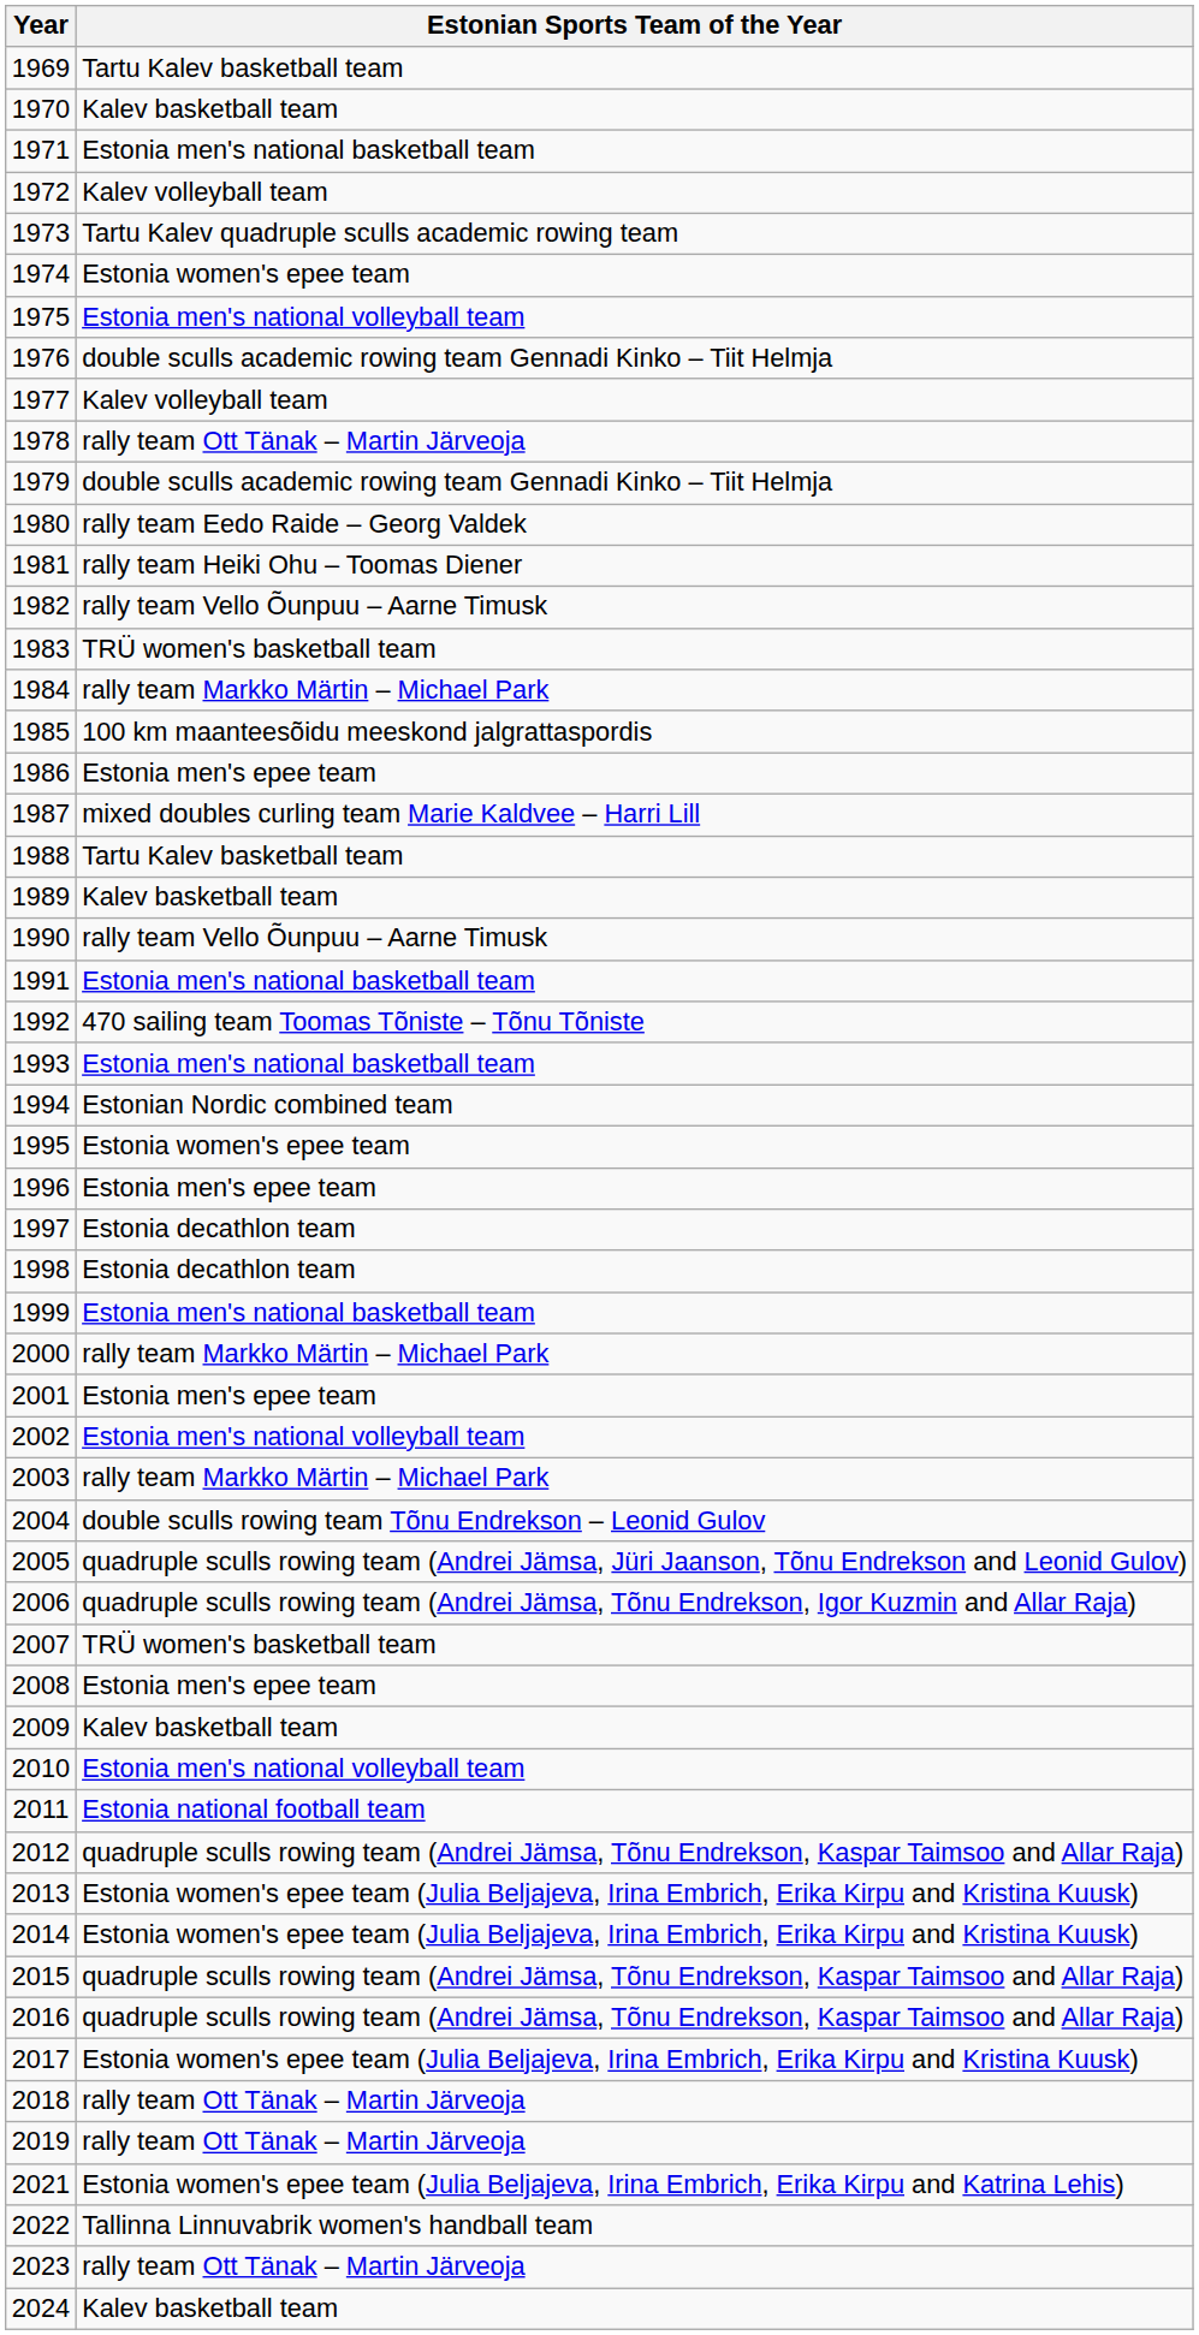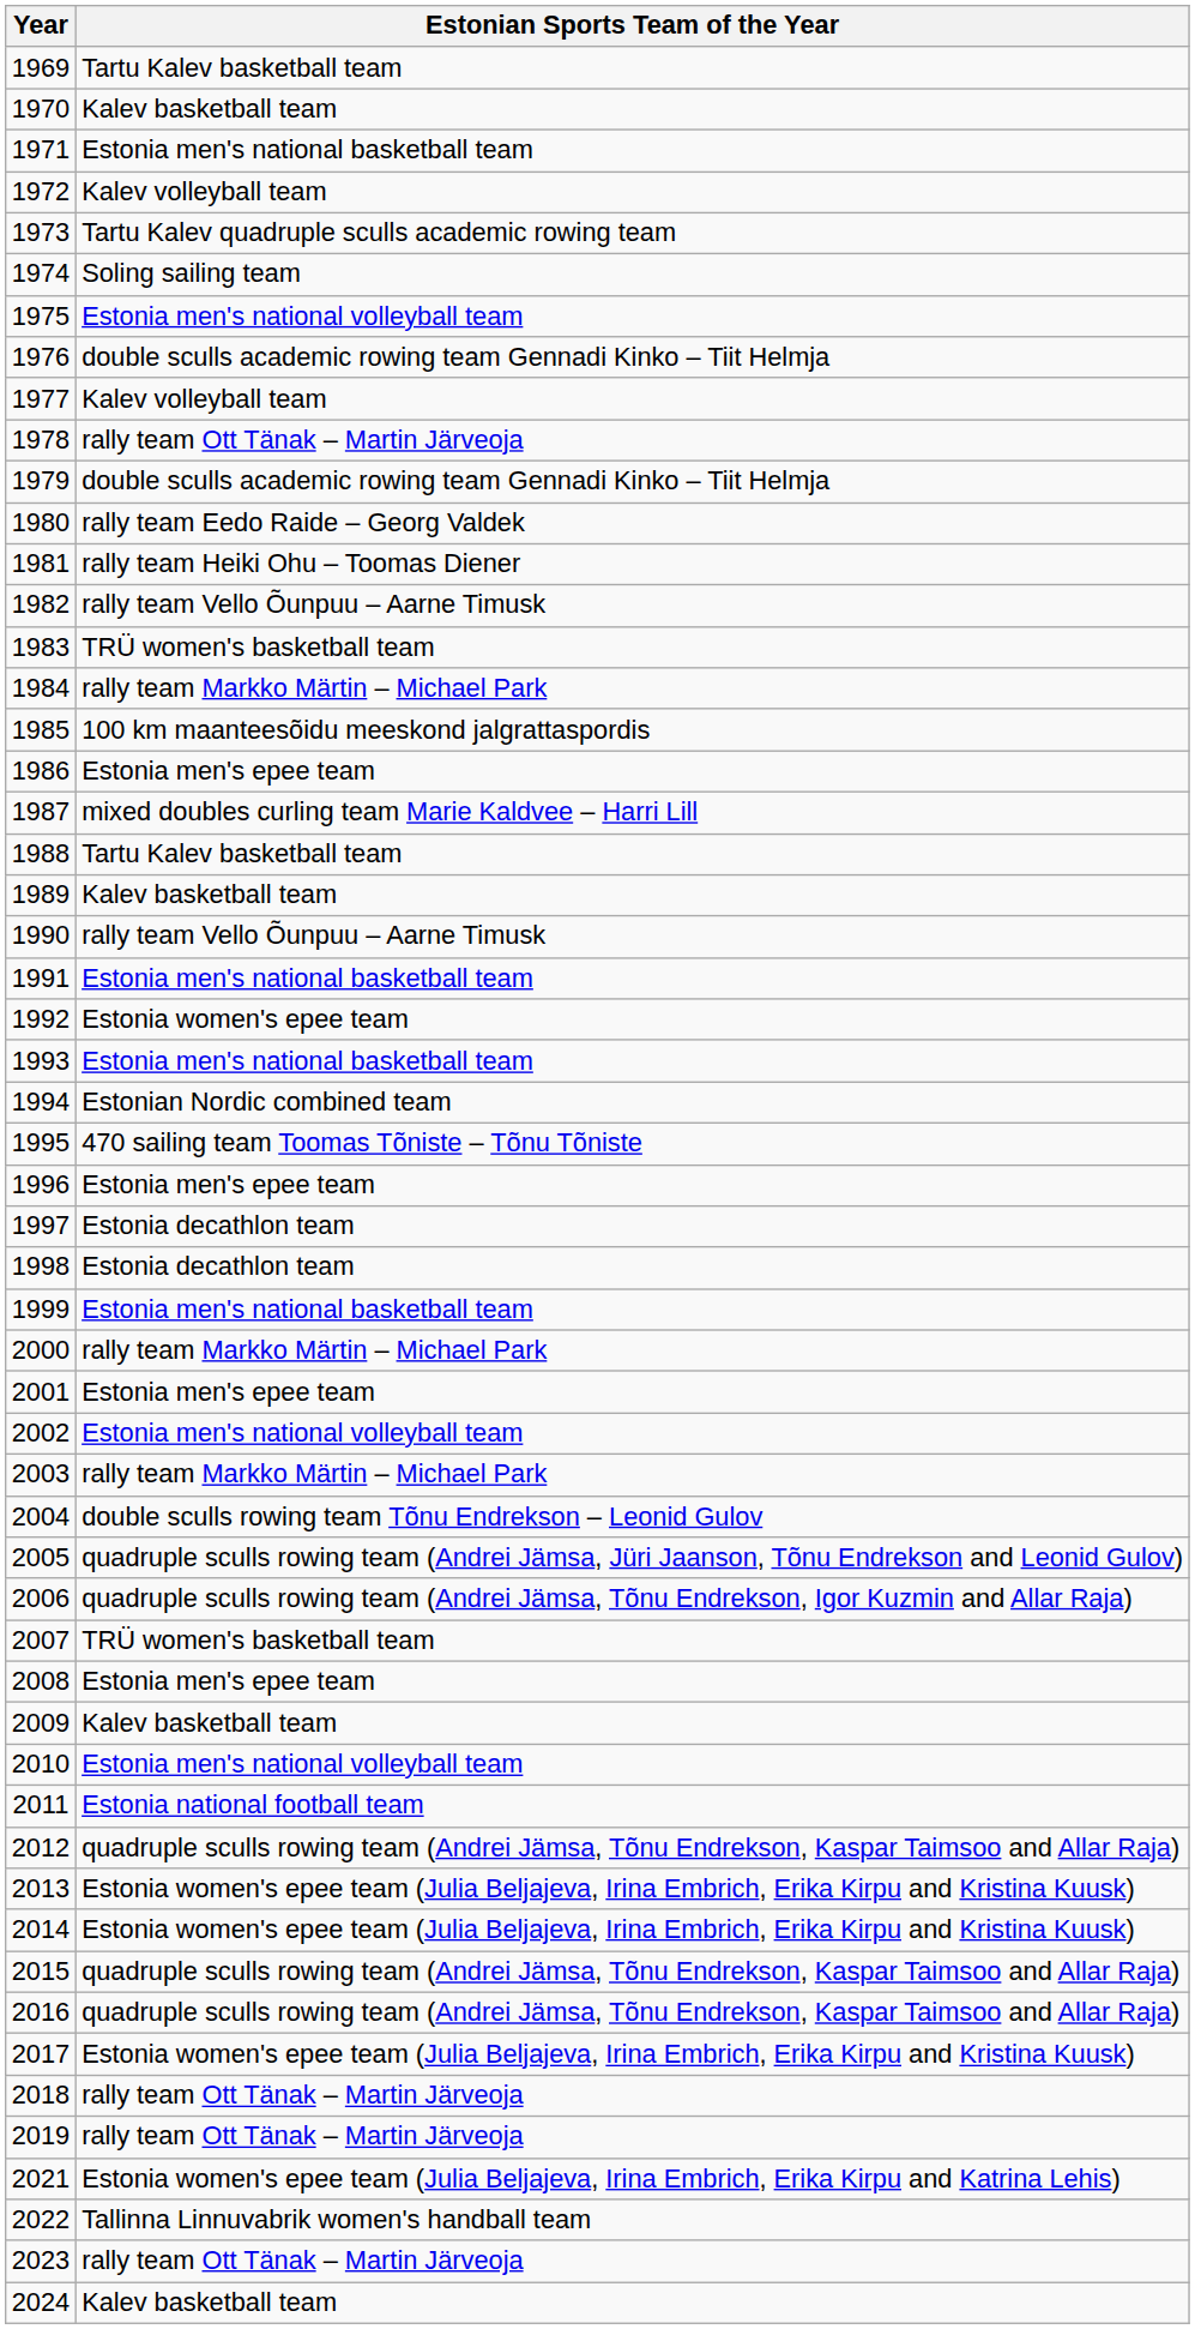1974 | Estonian Sports Team of the Year: Estonia women's epee team -> Soling sailing team
1992 | Estonian Sports Team of the Year: 470 sailing team Toomas Tõniste – Tõnu Tõniste -> Estonia women's epee team
1995 | Estonian Sports Team of the Year: Estonia women's epee team -> 470 sailing team Toomas Tõniste – Tõnu Tõniste
